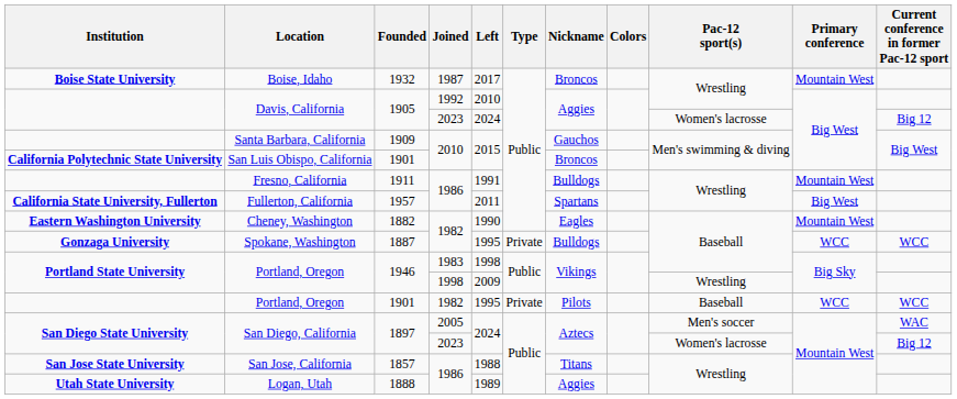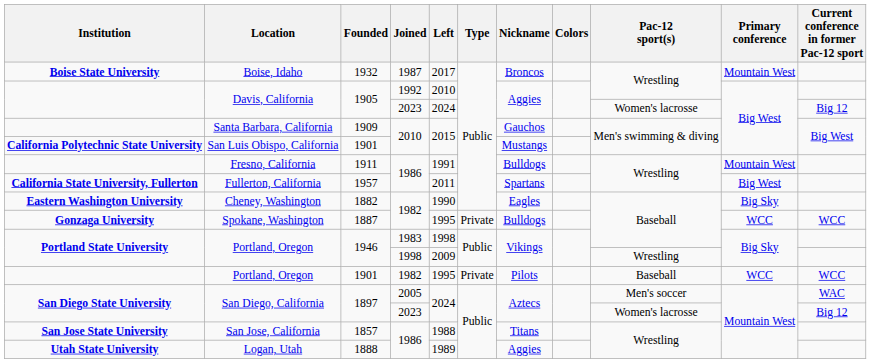San Luis Obispo, California | Nickname: Broncos -> Mustangs
Cheney, Washington | Primary conference: Mountain West -> Big Sky
